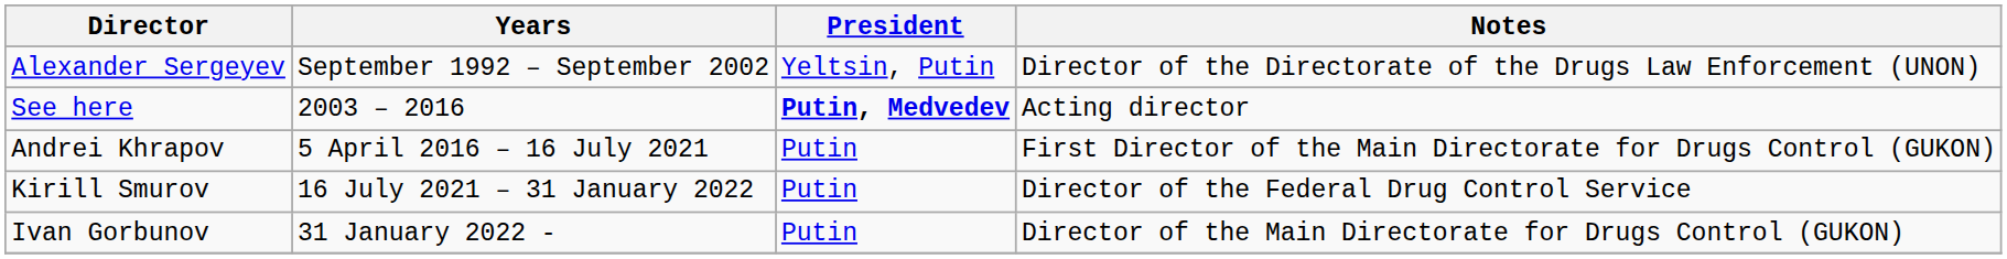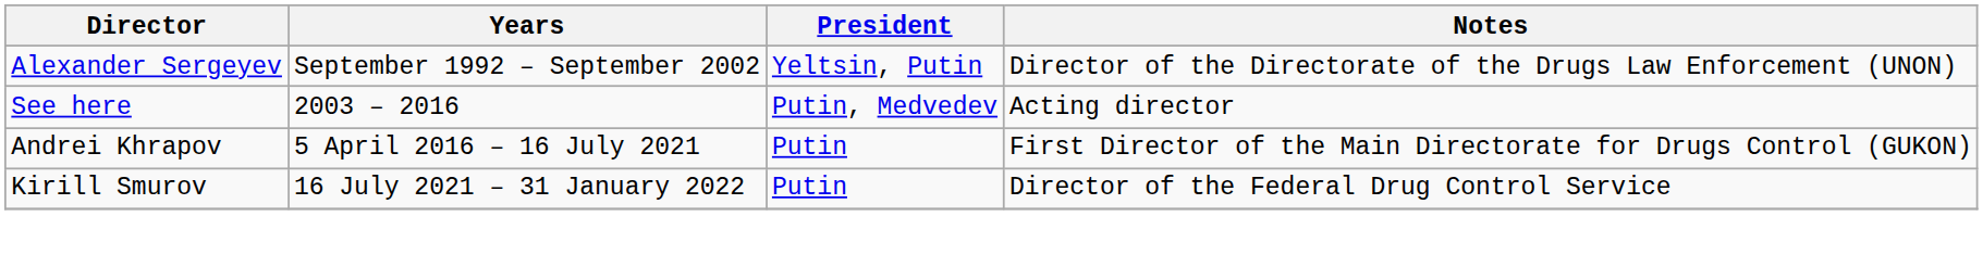See here | President: bold -> normal
- row: Ivan Gorbunov | 31 January 2022 - | Putin | Director of the Main Directorate for Drugs Control (GUKON)
